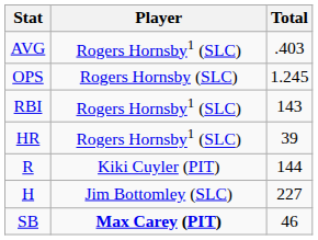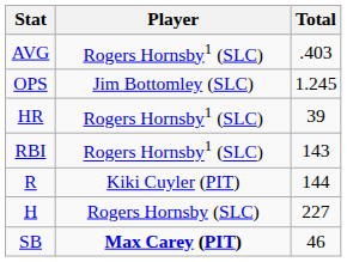OPS | Player: Rogers Hornsby (SLC) -> Jim Bottomley (SLC)
rows swapped: HR <-> RBI
H | Player: Jim Bottomley (SLC) -> Rogers Hornsby (SLC)
